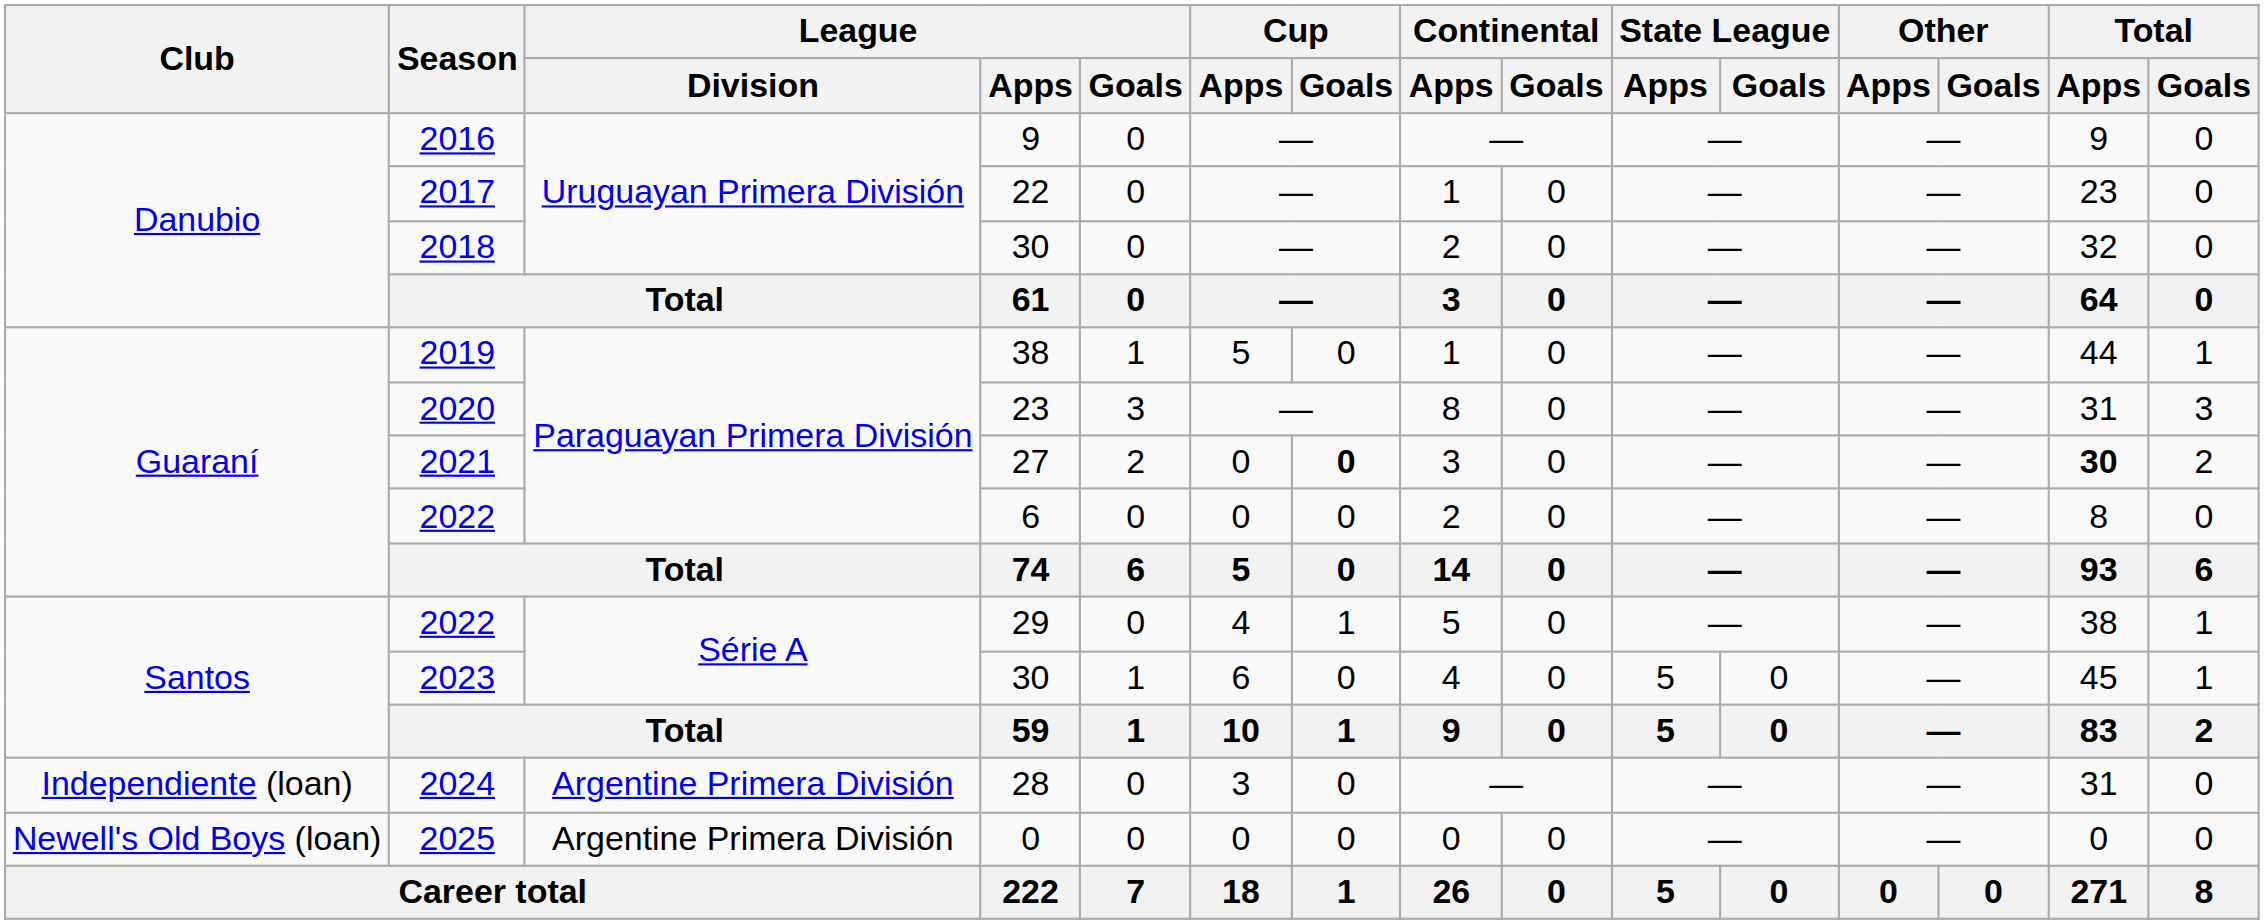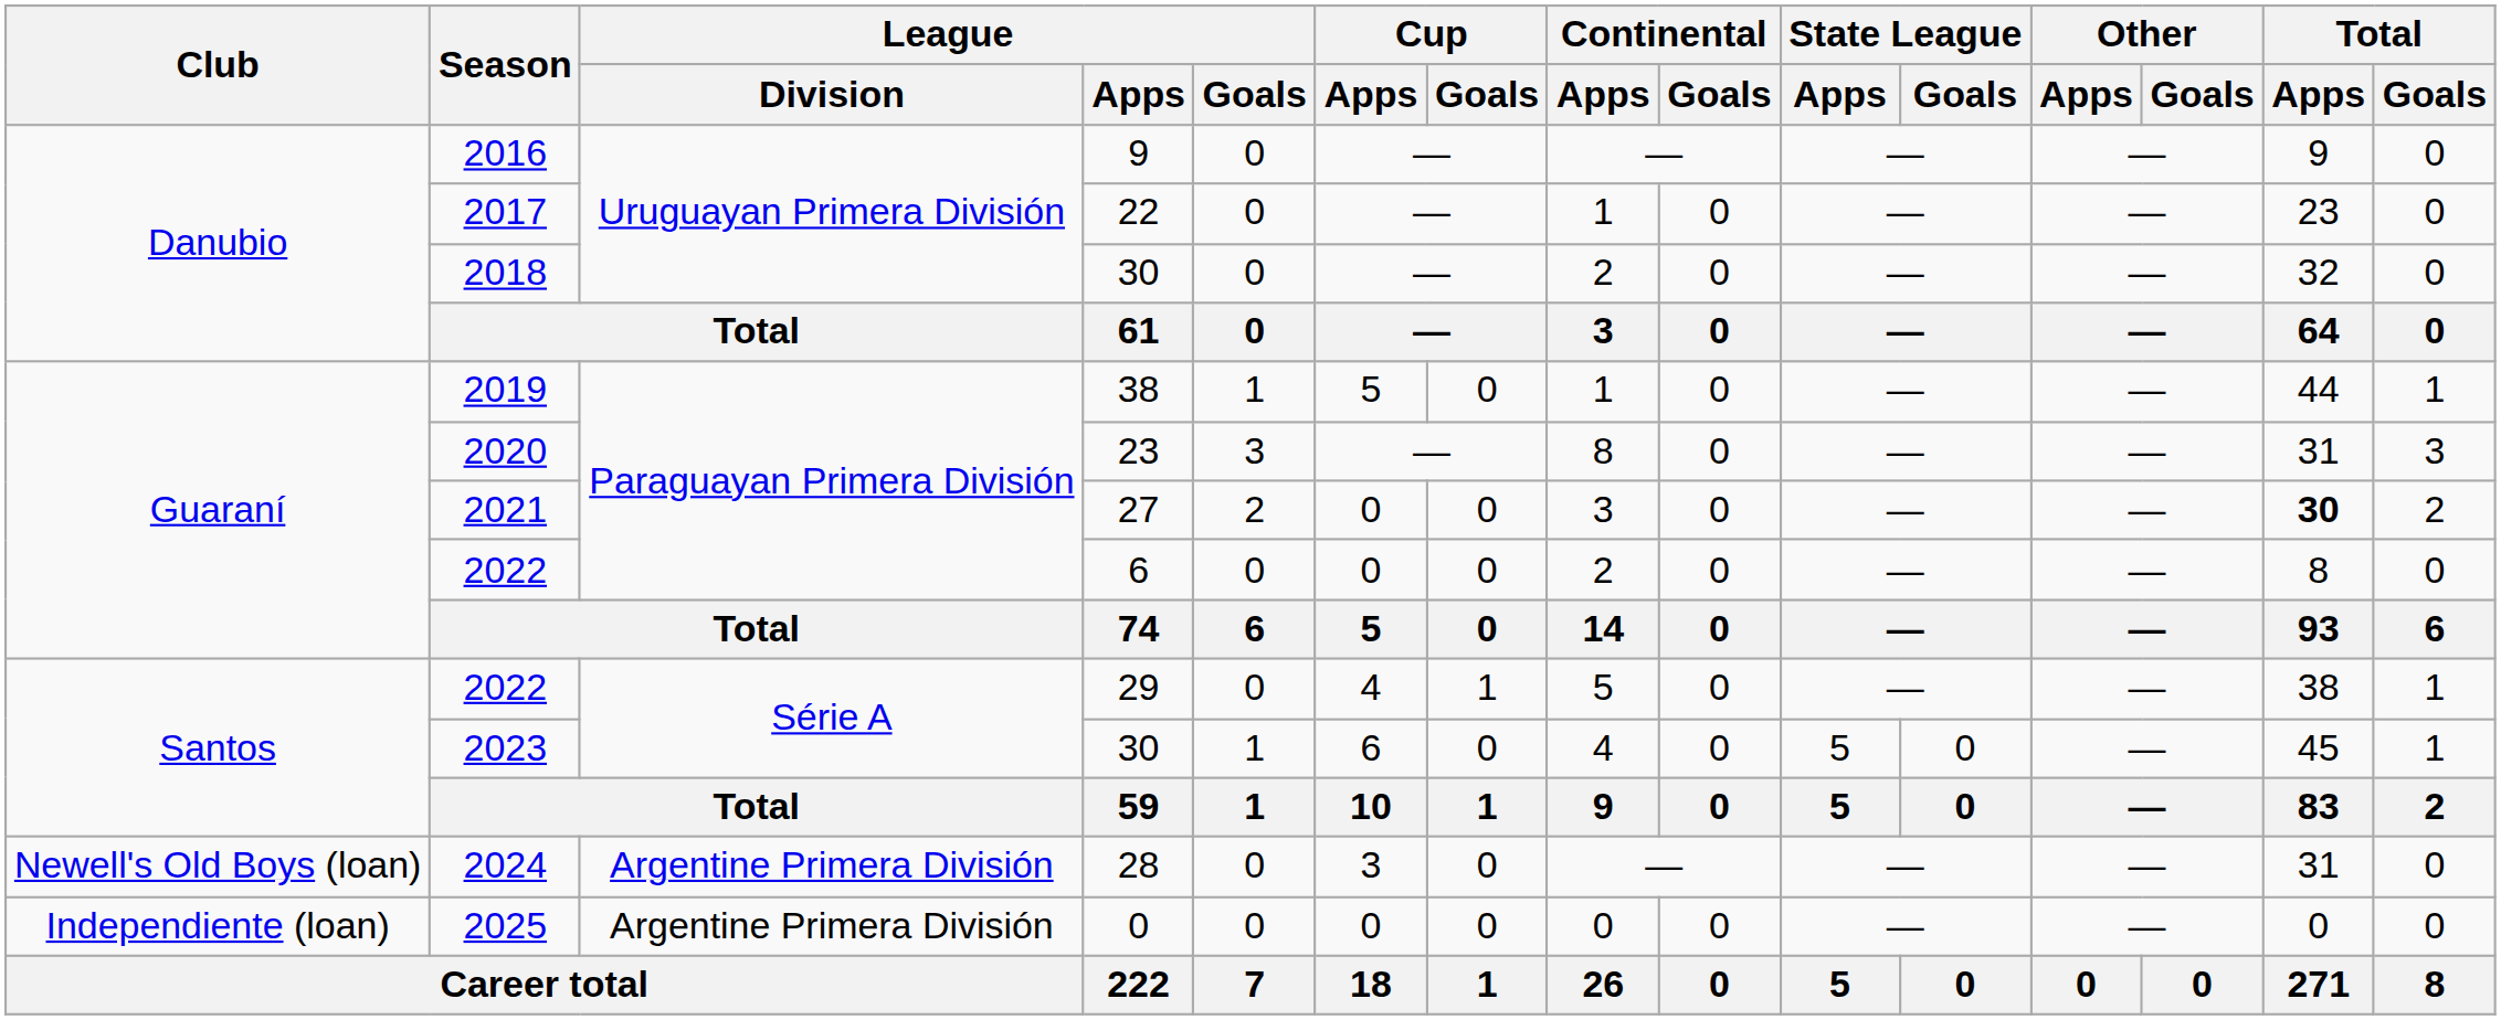2021 | Cup / Goals: bold -> normal
2024 | Club: Independiente (loan) -> Newell's Old Boys (loan)
2025 | Club: Newell's Old Boys (loan) -> Independiente (loan)
